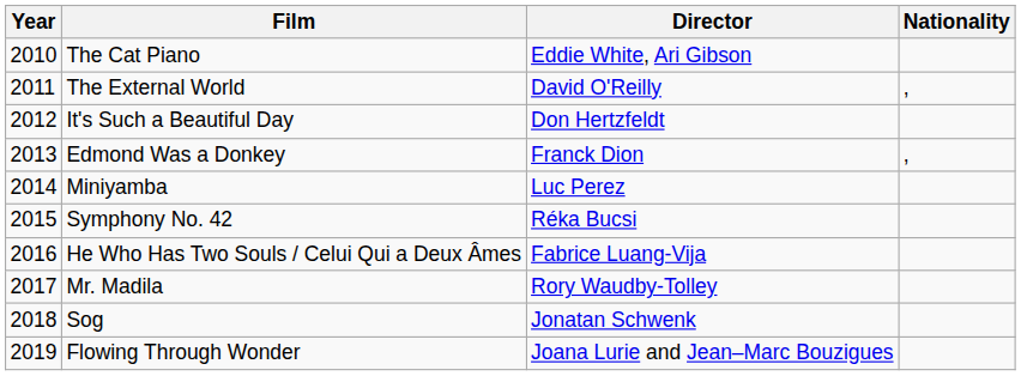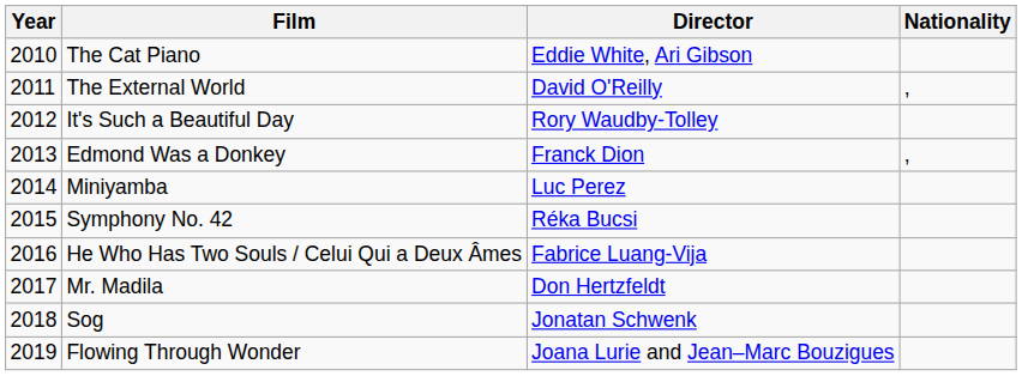It's Such a Beautiful Day | Director: Don Hertzfeldt -> Rory Waudby-Tolley
Mr. Madila | Director: Rory Waudby-Tolley -> Don Hertzfeldt
